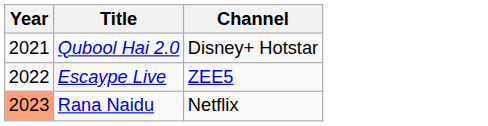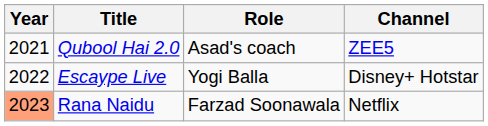+ column: Role | Asad's coach | Yogi Balla | Farzad Soonawala
Qubool Hai 2.0 | Channel: Disney+ Hotstar -> ZEE5
Escaype Live | Channel: ZEE5 -> Disney+ Hotstar
